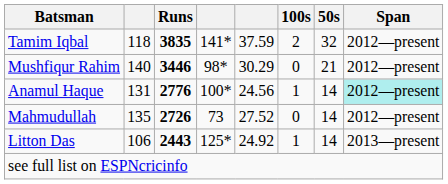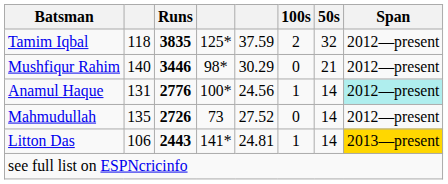Tamim Iqbal | column 4: 141* -> 125*
Litton Das | column 4: 125* -> 141*
Litton Das | column 5: 24.92 -> 24.81
Litton Das | Span: no background -> gold background
